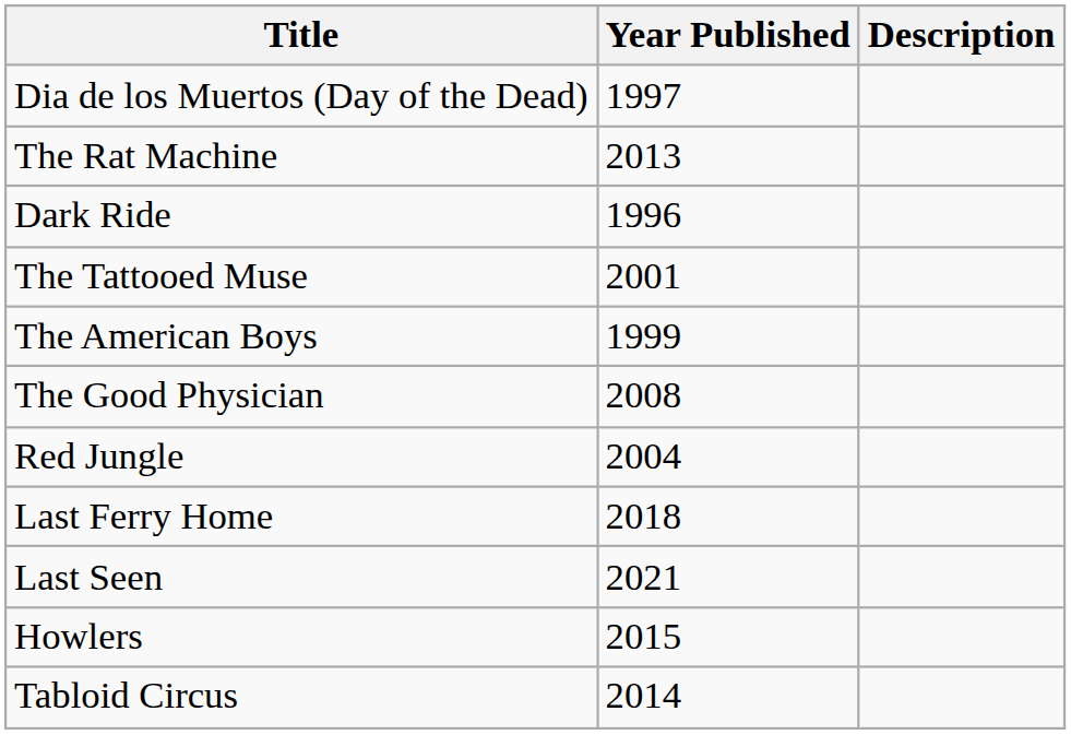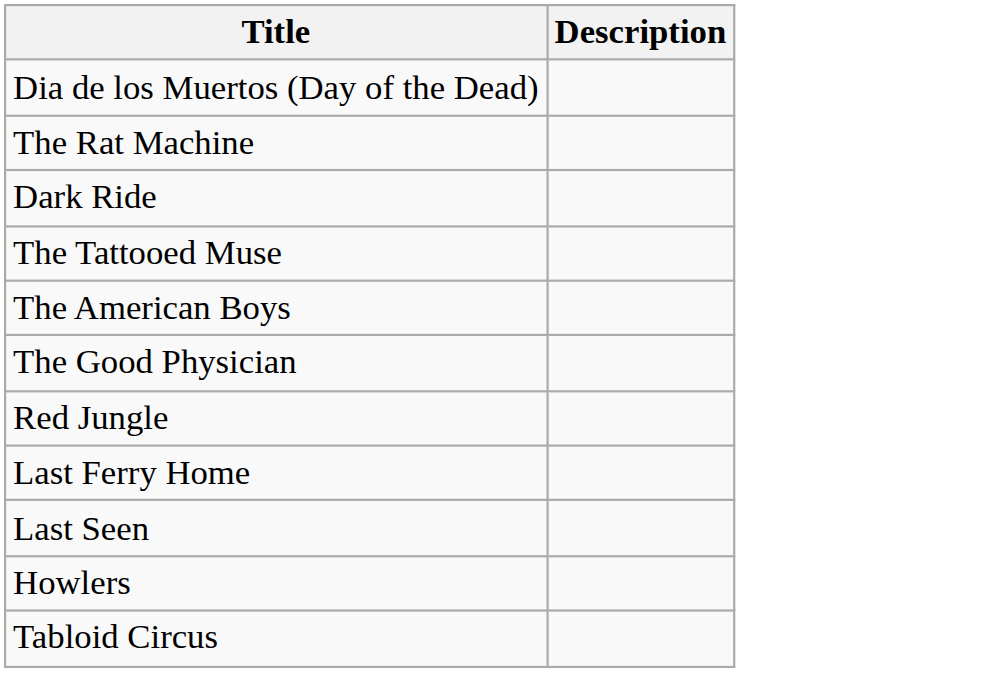- column: Year Published | 1997 | 2013 | 1996 | 2001 | 1999 | 2008 | 2004 | 2018 | 2021 | 2015 | 2014
